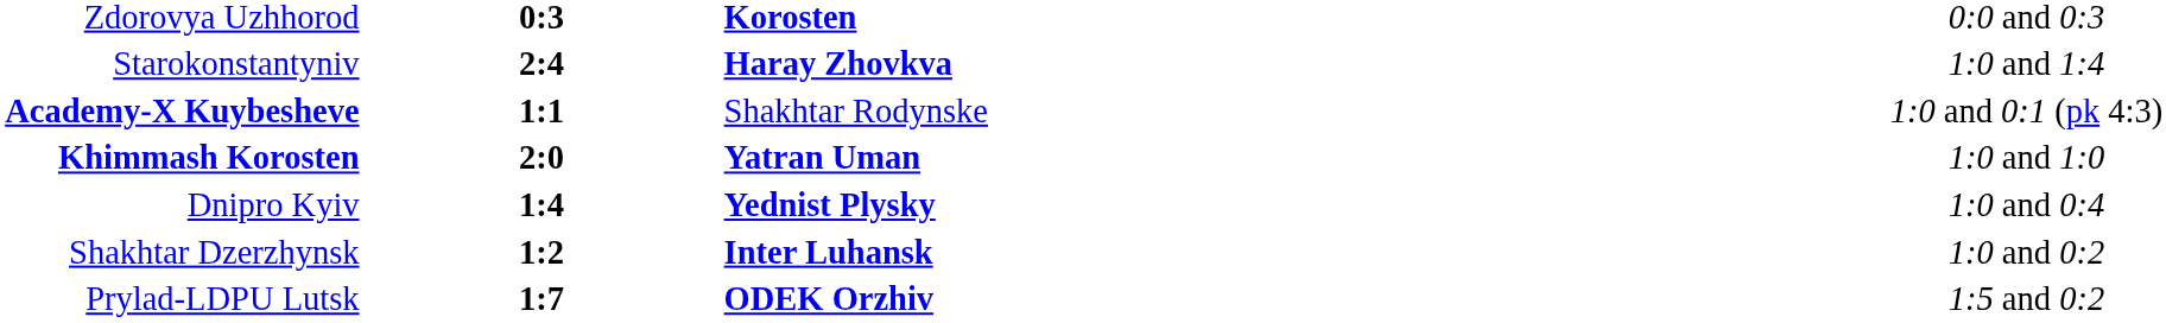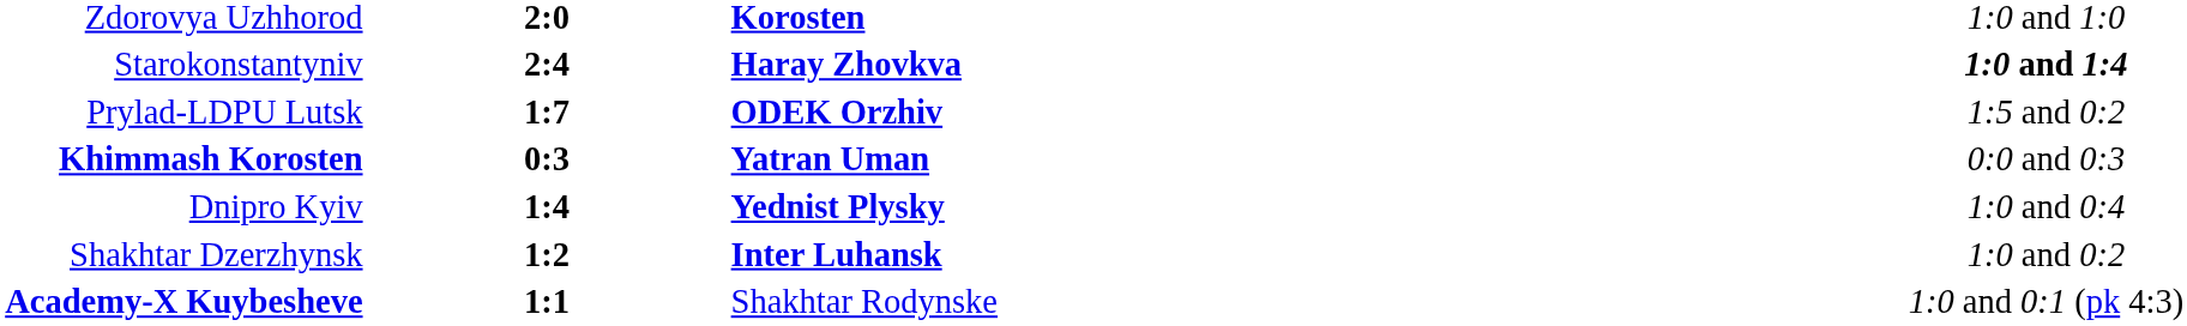Zdorovya Uzhhorod | column 2: 0:3 -> 2:0
Zdorovya Uzhhorod | column 4: 0:0 and 0:3 -> 1:0 and 1:0
Starokonstantyniv | column 4: normal -> bold
rows swapped: Prylad-LDPU Lutsk <-> Academy-X Kuybesheve
Khimmash Korosten | column 2: 2:0 -> 0:3
Khimmash Korosten | column 4: 1:0 and 1:0 -> 0:0 and 0:3
